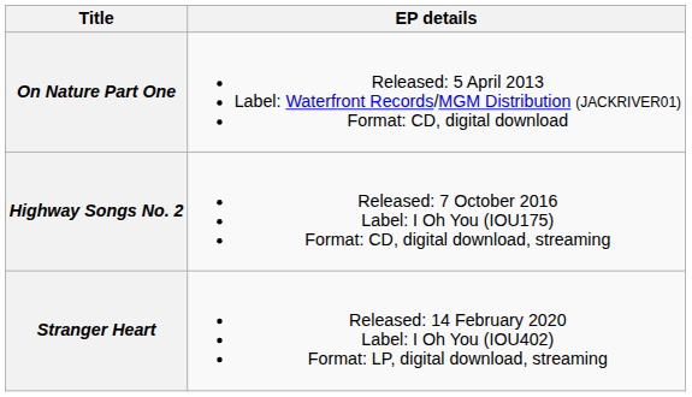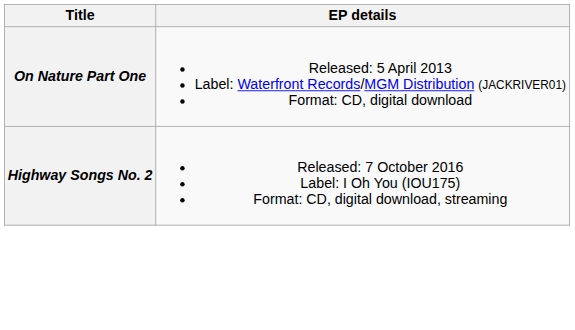- row: Stranger Heart | Released: 14 February 2020 Label: I Oh You (IOU402) Format: LP, digital download, streaming
